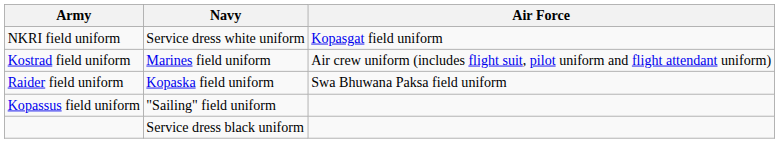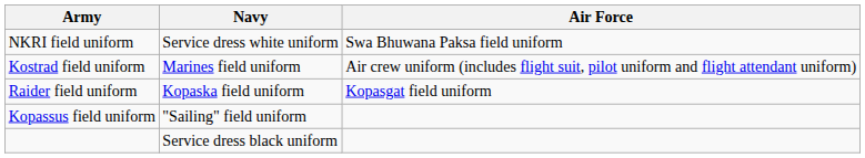NKRI field uniform | Air Force: Kopasgat field uniform -> Swa Bhuwana Paksa field uniform
Raider field uniform | Air Force: Swa Bhuwana Paksa field uniform -> Kopasgat field uniform
